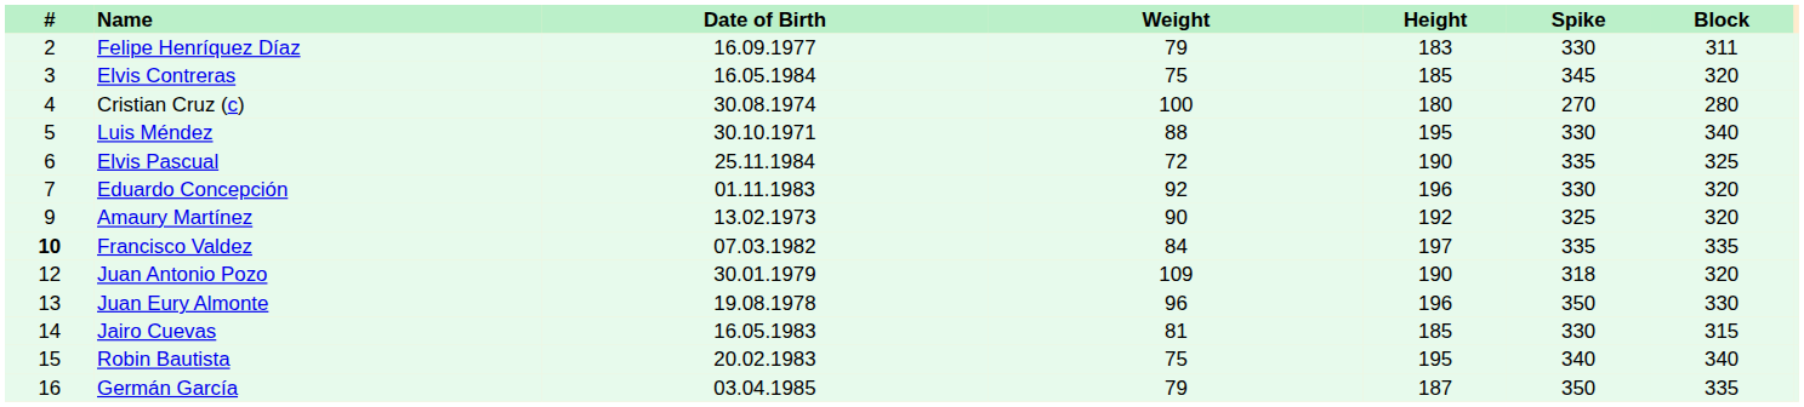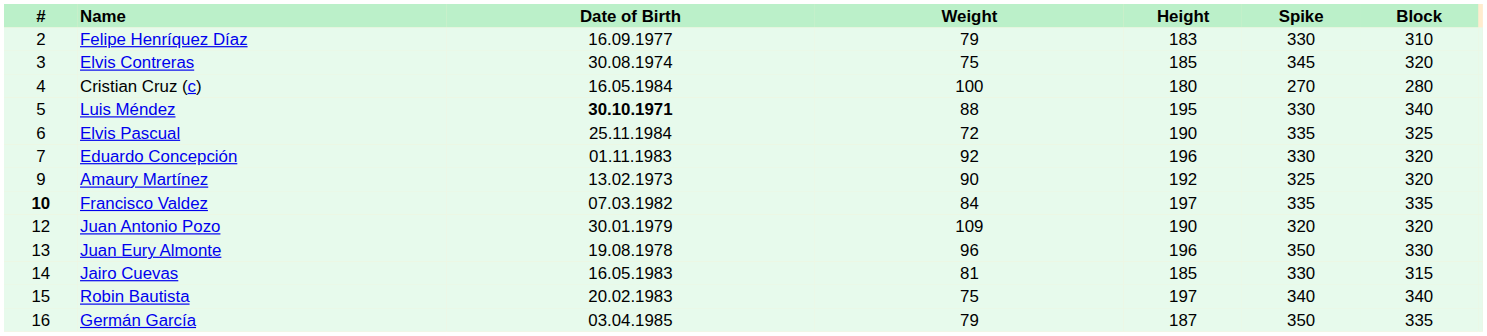Felipe Henríquez Díaz | Block: 311 -> 310
Elvis Contreras | Date of Birth: 16.05.1984 -> 30.08.1974
Cristian Cruz (c) | Date of Birth: 30.08.1974 -> 16.05.1984
Luis Méndez | Date of Birth: normal -> bold
Juan Antonio Pozo | Spike: 318 -> 320
Robin Bautista | Height: 195 -> 197
